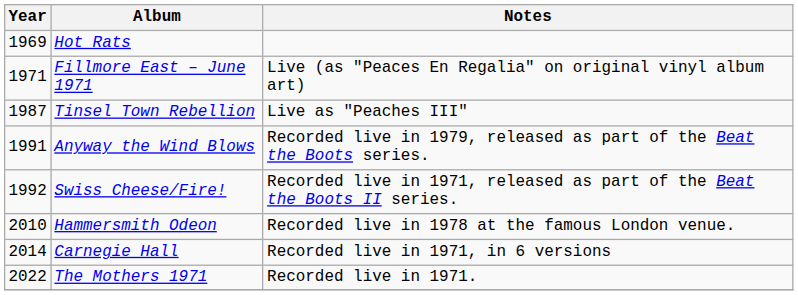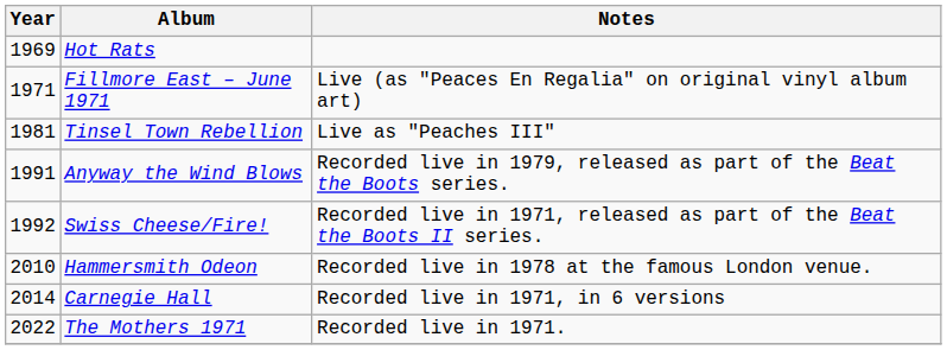Tinsel Town Rebellion | Year: 1987 -> 1981
